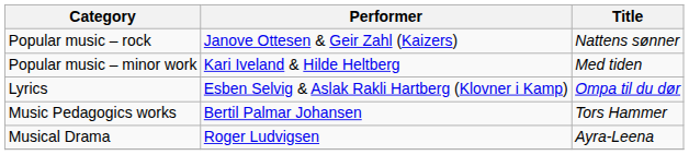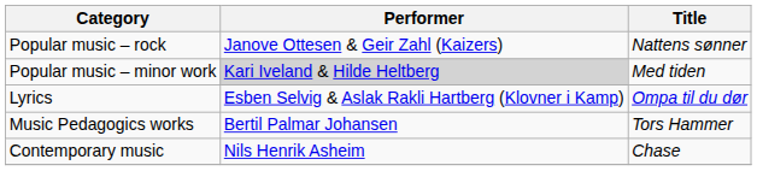Popular music – minor work | Performer: no background -> lightgrey background
+ row: Contemporary music | Nils Henrik Asheim | Chase
- row: Musical Drama | Roger Ludvigsen | Ayra-Leena
